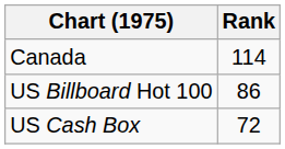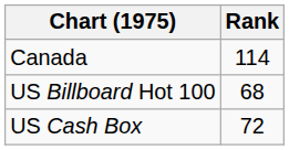US Billboard Hot 100 | Rank: 86 -> 68
